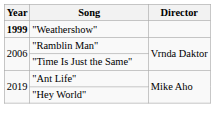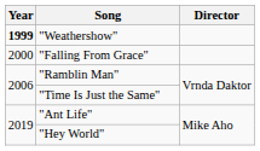+ row: 2000 | "Falling From Grace"
